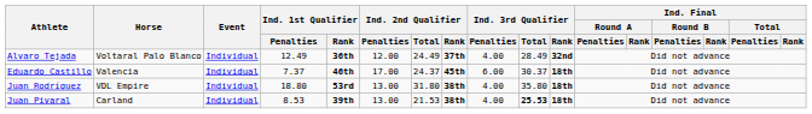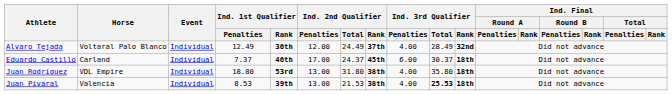Eduardo Castillo | Horse: Valencia -> Carland
Juan Pivaral | Horse: Carland -> Valencia
